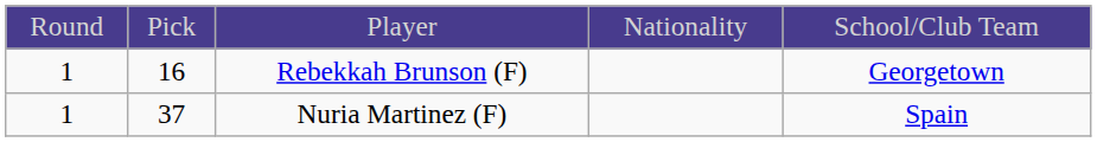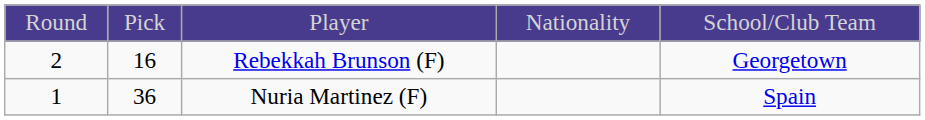Rebekkah Brunson (F) | column 1: 1 -> 2
Nuria Martinez (F) | column 2: 37 -> 36
